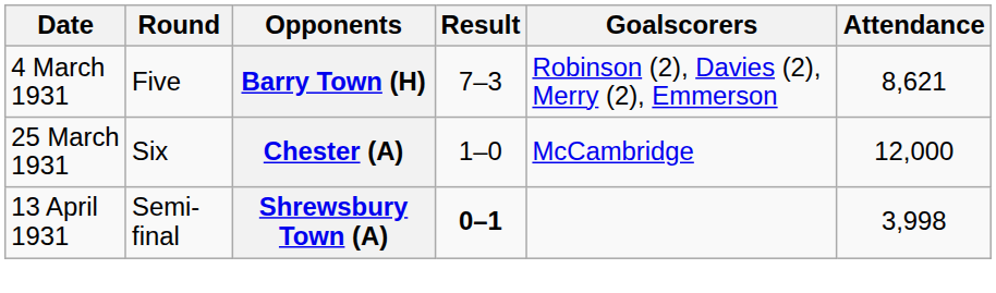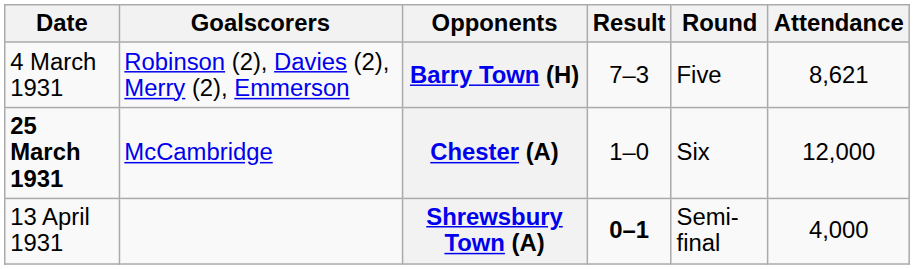columns swapped: Round <-> Goalscorers
Chester (A) | Date: normal -> bold
Shrewsbury Town (A) | Attendance: 3,998 -> 4,000
